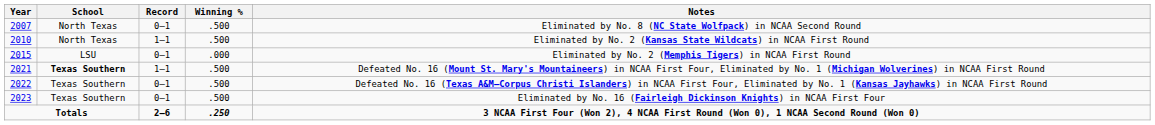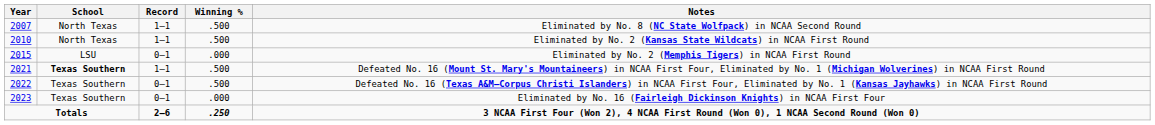2007 | Record: 0–1 -> 1–1
2023 | Winning %: .500 -> .000
